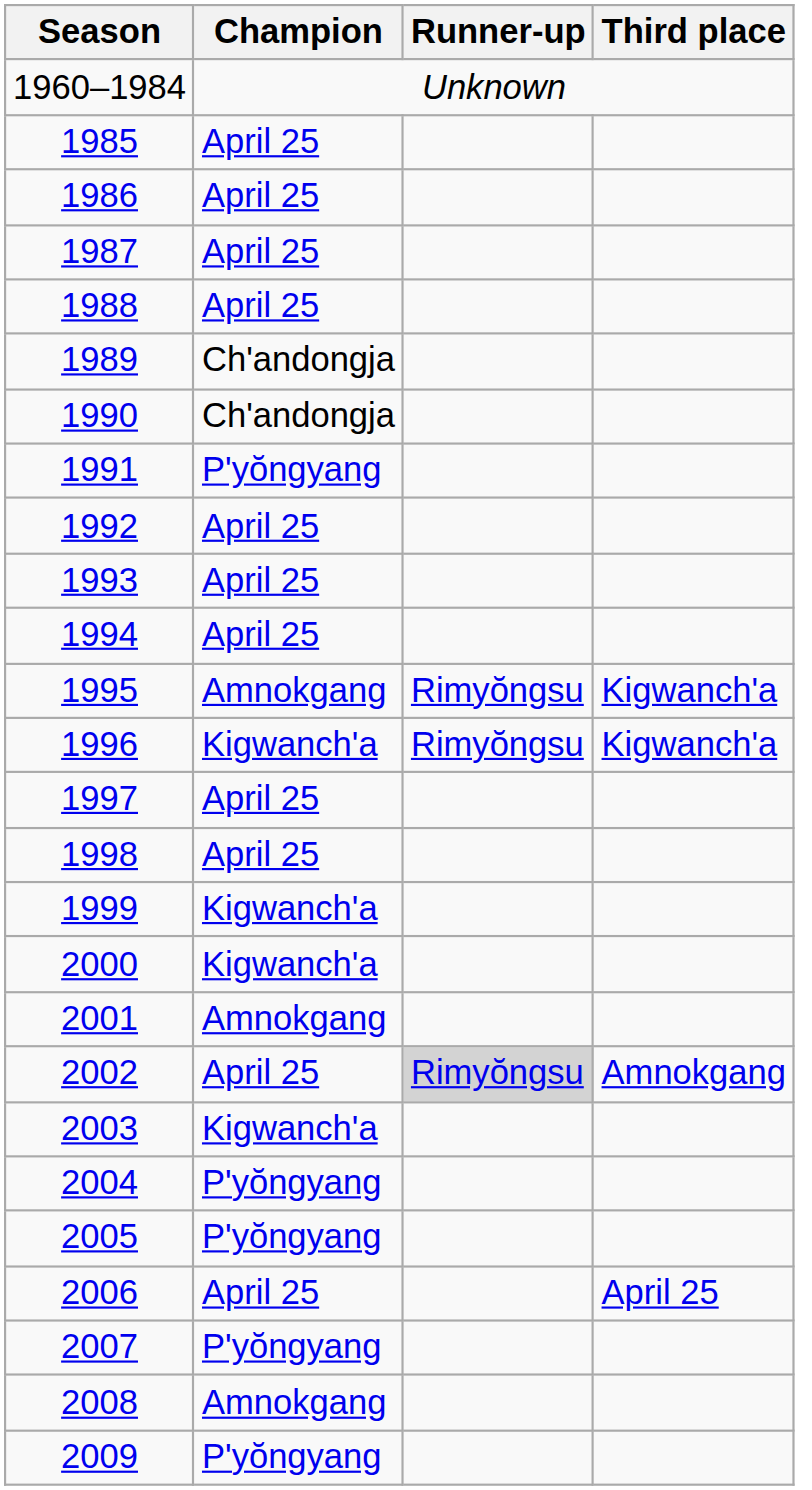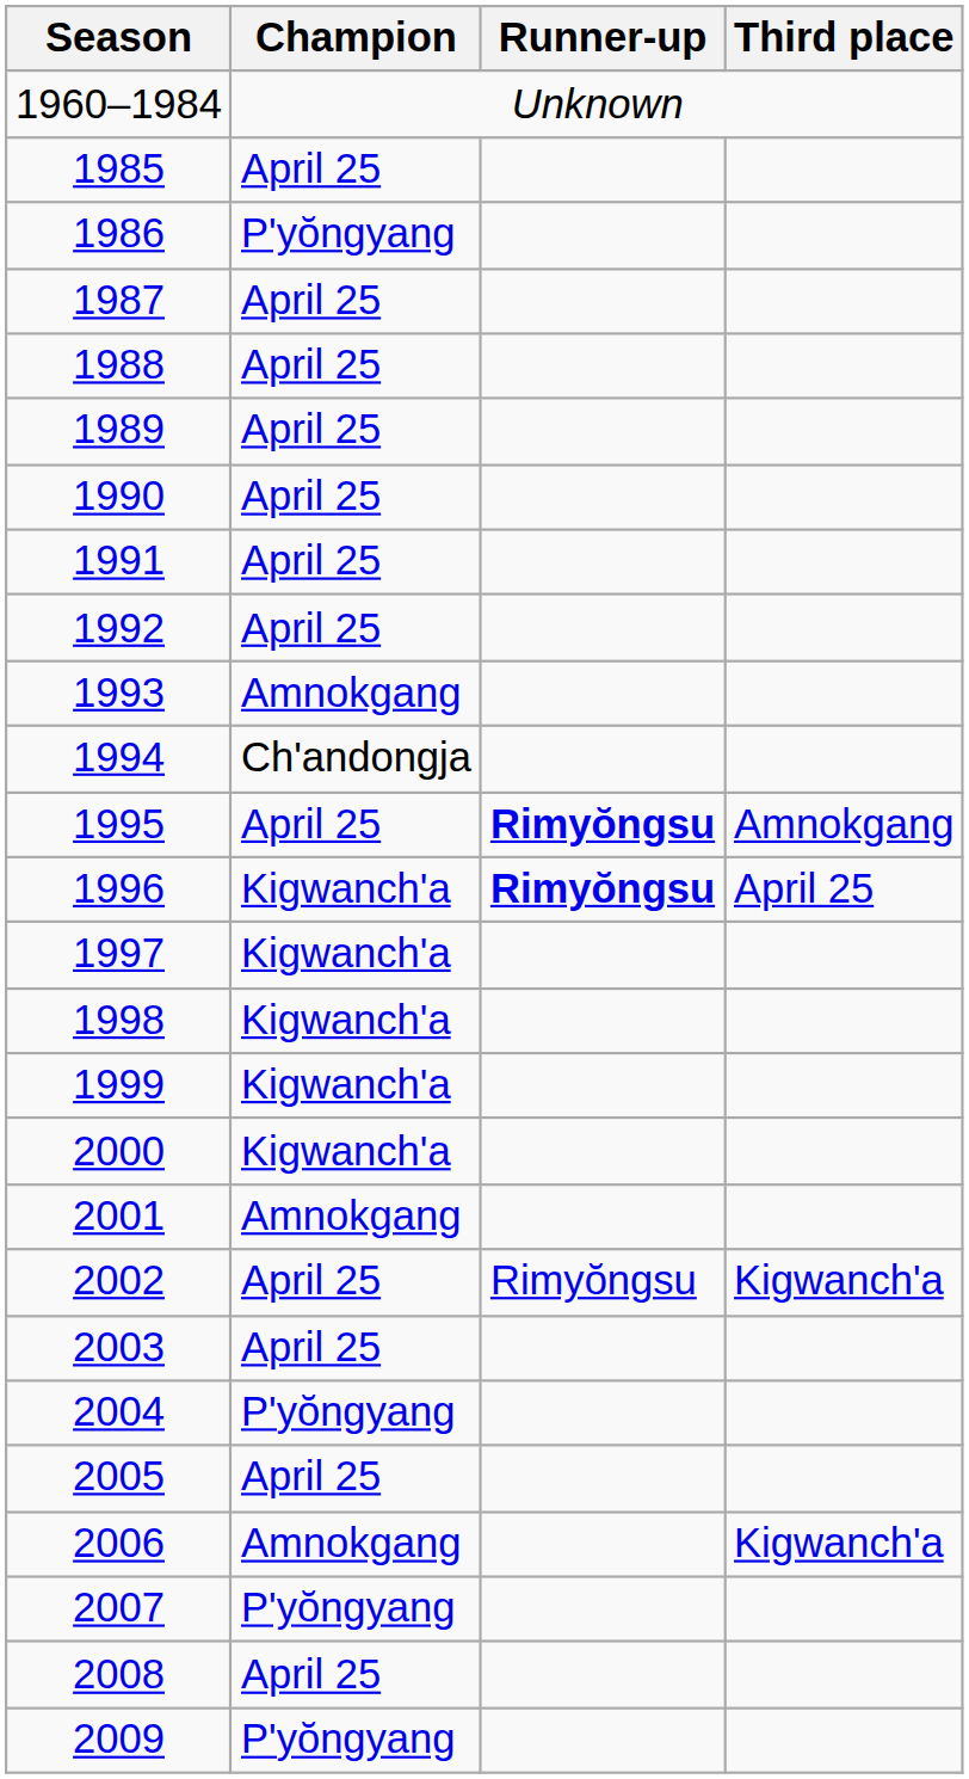1986 | Champion: April 25 -> P'yŏngyang
1989 | Champion: Ch'andongja -> April 25
1990 | Champion: Ch'andongja -> April 25
1991 | Champion: P'yŏngyang -> April 25
1993 | Champion: April 25 -> Amnokgang
1994 | Champion: April 25 -> Ch'andongja
1995 | Champion: Amnokgang -> April 25
1995 | Runner-up: normal -> bold
1995 | Third place: Kigwanch'a -> Amnokgang
1996 | Runner-up: normal -> bold
1996 | Third place: Kigwanch'a -> April 25
1997 | Champion: April 25 -> Kigwanch'a
1998 | Champion: April 25 -> Kigwanch'a
2002 | Runner-up: lightgrey background -> no background
2002 | Third place: Amnokgang -> Kigwanch'a
2003 | Champion: Kigwanch'a -> April 25
2005 | Champion: P'yŏngyang -> April 25
2006 | Champion: April 25 -> Amnokgang
2006 | Third place: April 25 -> Kigwanch'a
2008 | Champion: Amnokgang -> April 25
